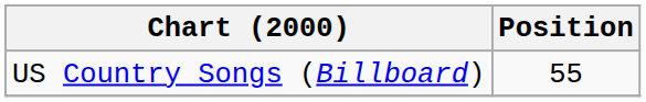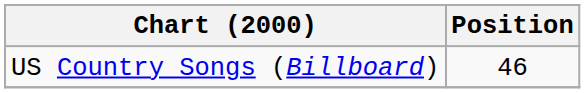US Country Songs (Billboard) | Position: 55 -> 46
